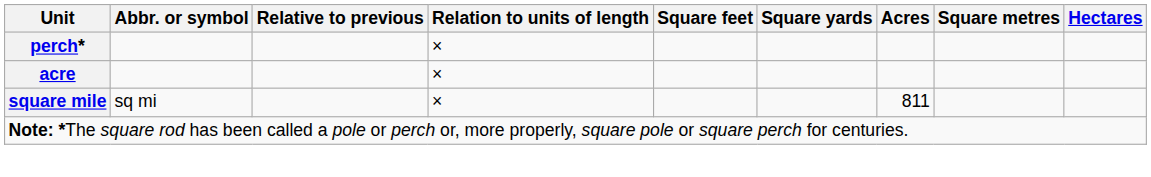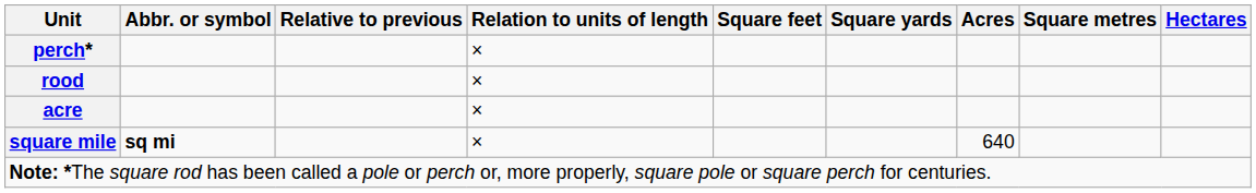+ row: rood | ×
square mile | Abbr. or symbol: normal -> bold
square mile | Acres: 811 -> 640
